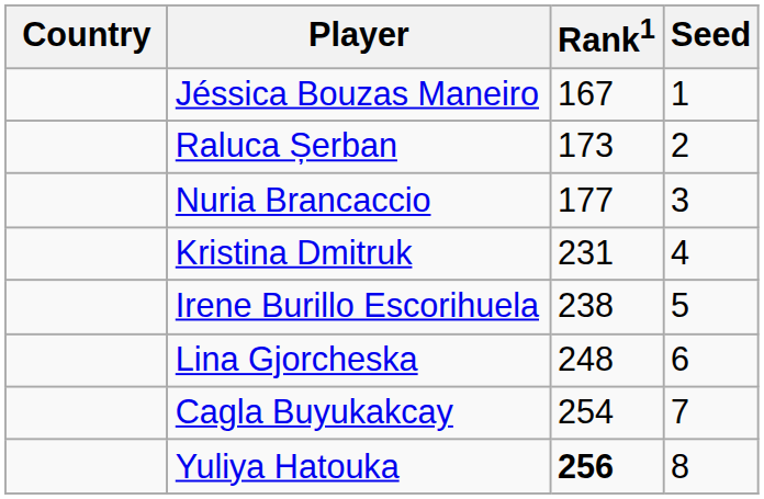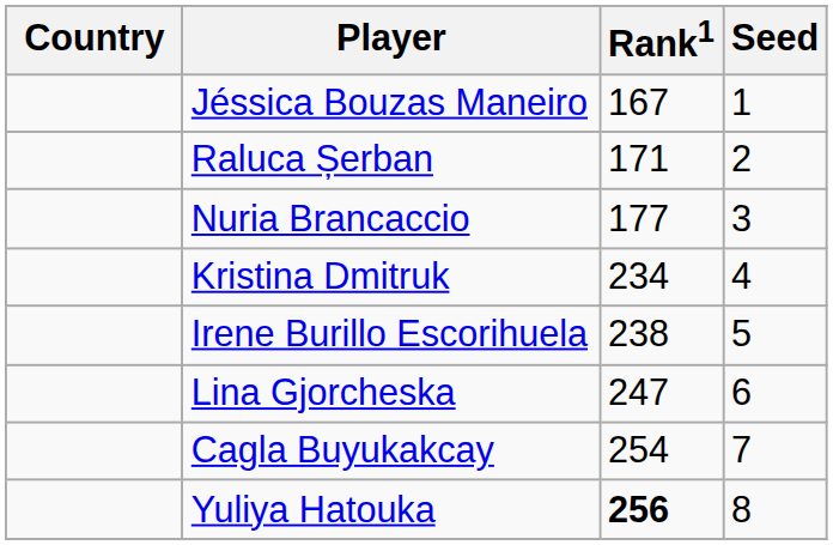Raluca Șerban | Rank1: 173 -> 171
Kristina Dmitruk | Rank1: 231 -> 234
Lina Gjorcheska | Rank1: 248 -> 247
